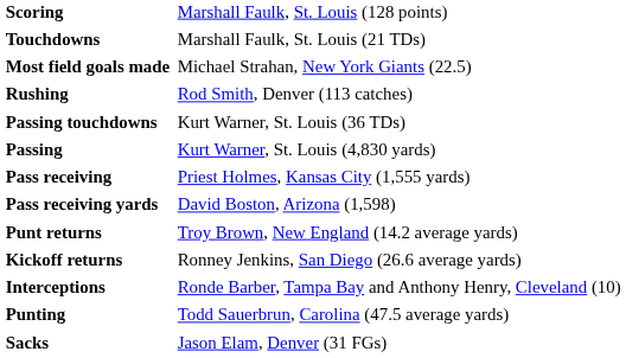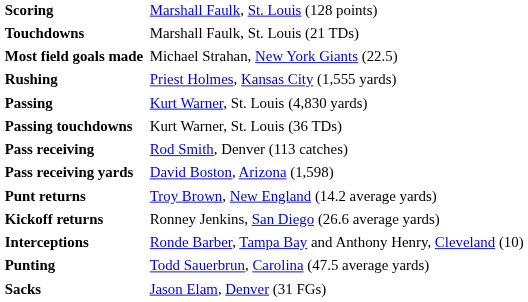Rushing | column 2: Rod Smith, Denver (113 catches) -> Priest Holmes, Kansas City (1,555 yards)
rows swapped: Passing <-> Passing touchdowns
Pass receiving | column 2: Priest Holmes, Kansas City (1,555 yards) -> Rod Smith, Denver (113 catches)
